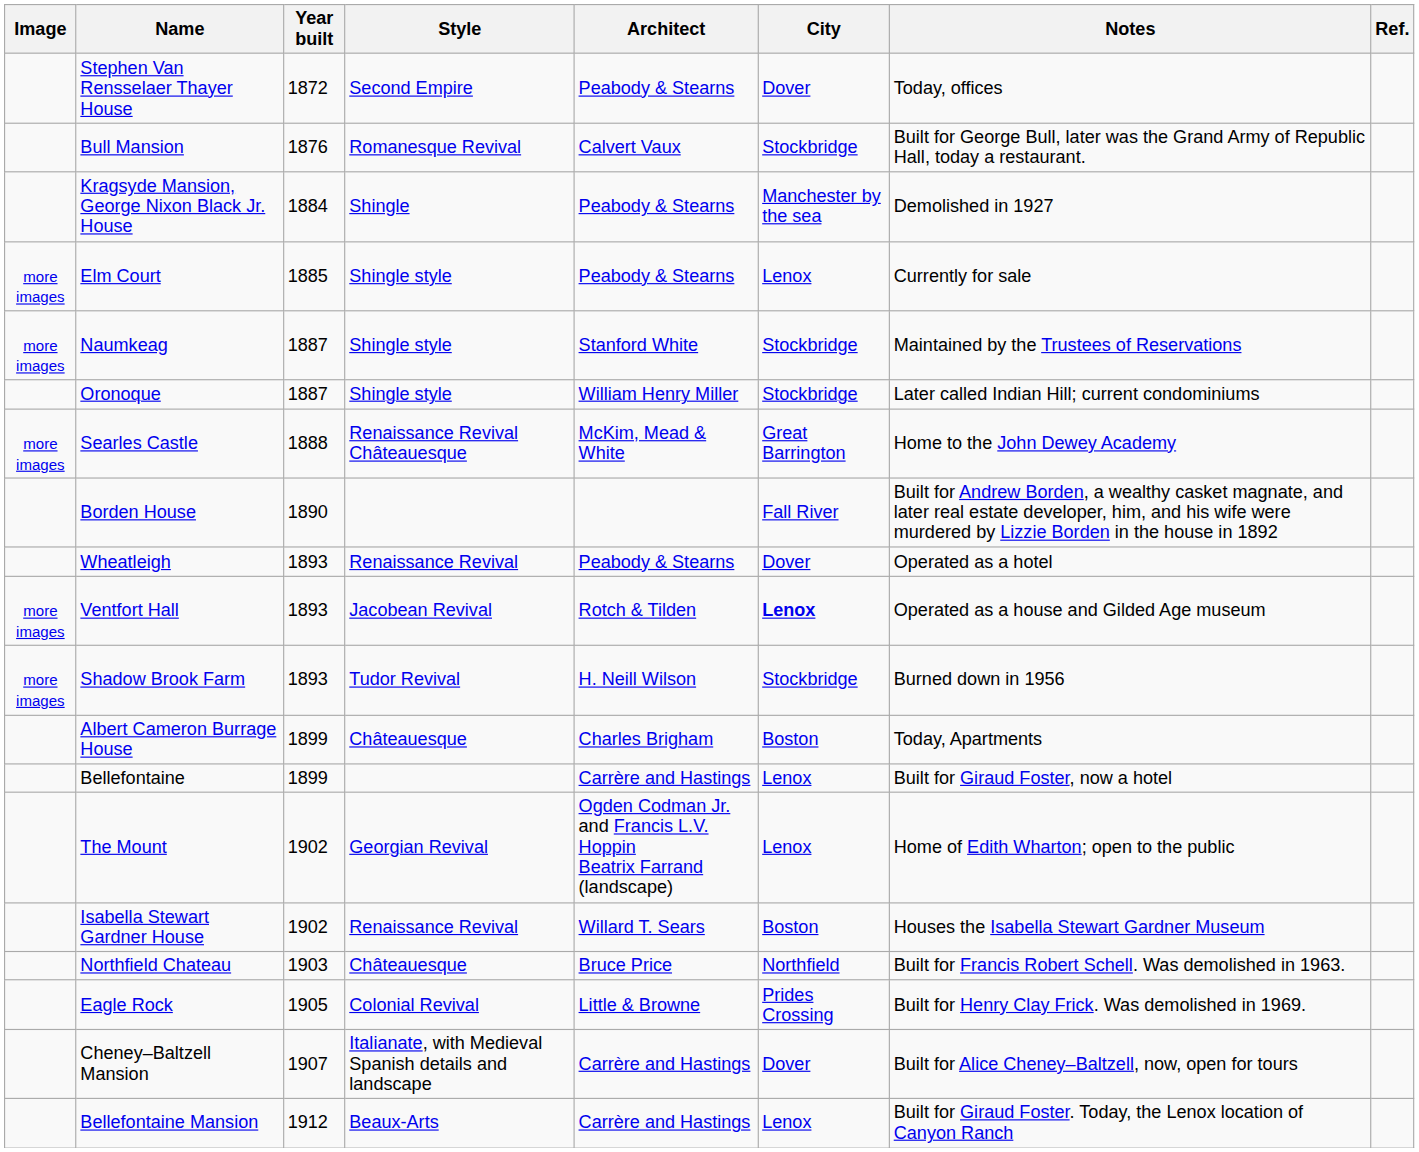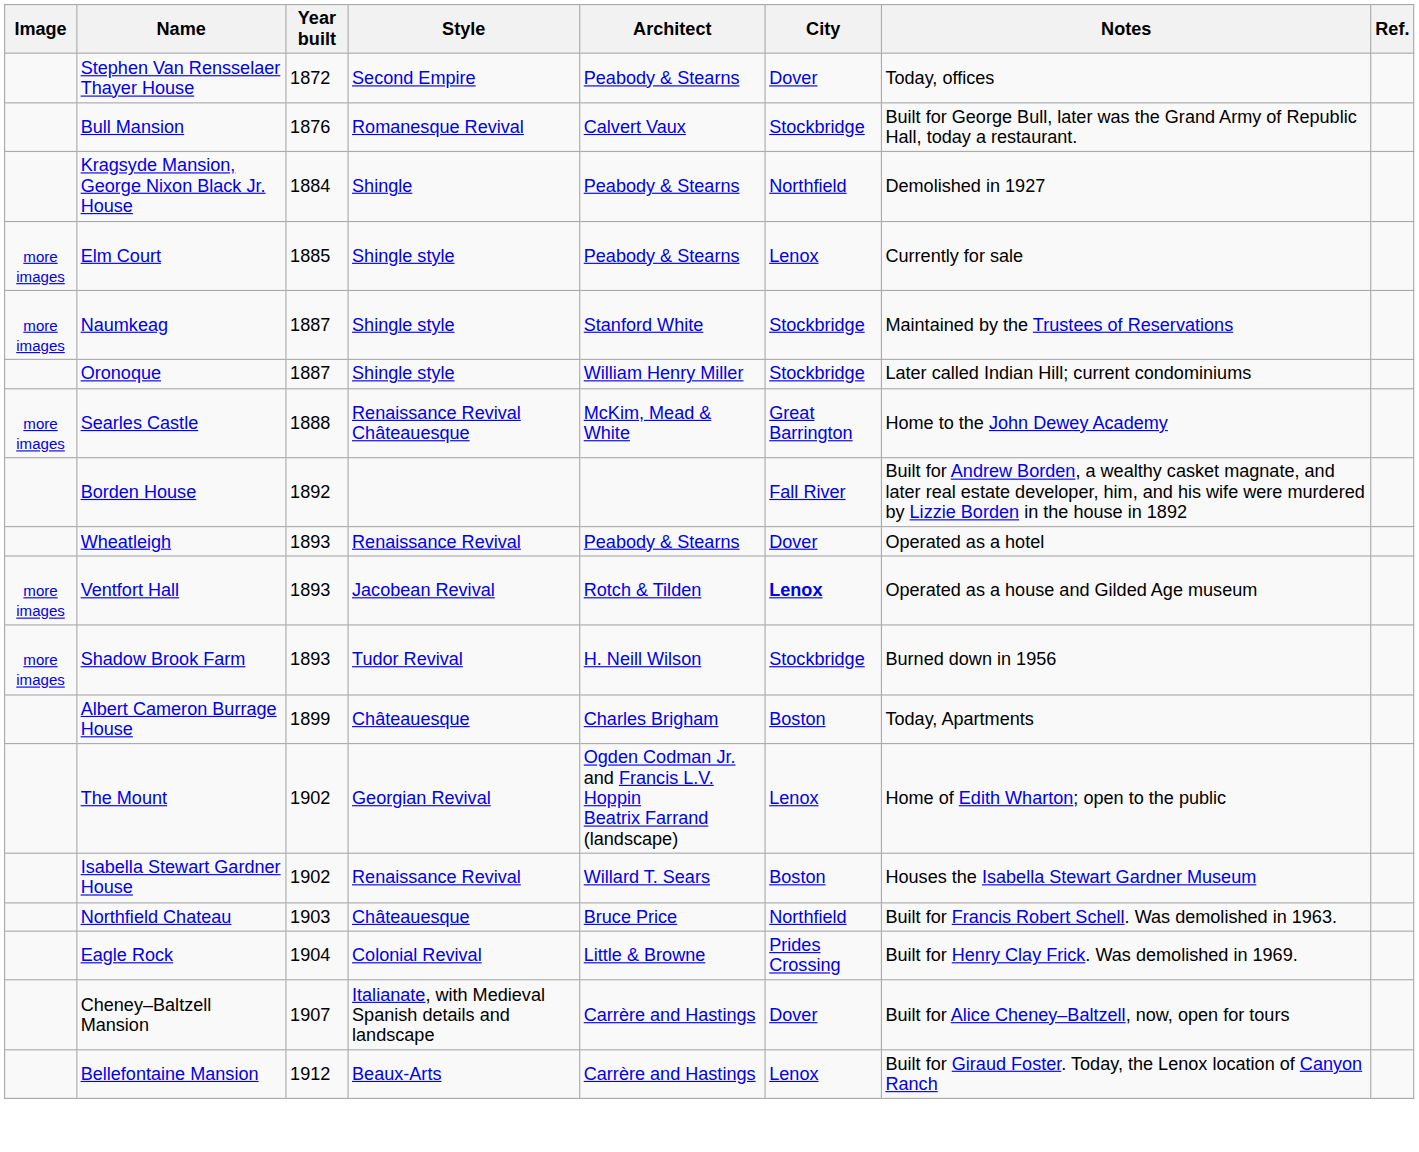Kragsyde Mansion, George Nixon Black Jr. House | City: Manchester by the sea -> Northfield
Borden House | Year built: 1890 -> 1892
- row: Bellefontaine | 1899 | Carrère and Hastings | Lenox | Built for Giraud Foster, now a hotel
Eagle Rock | Year built: 1905 -> 1904
